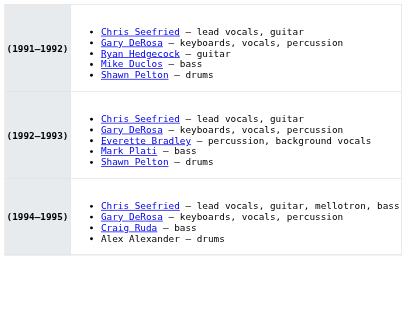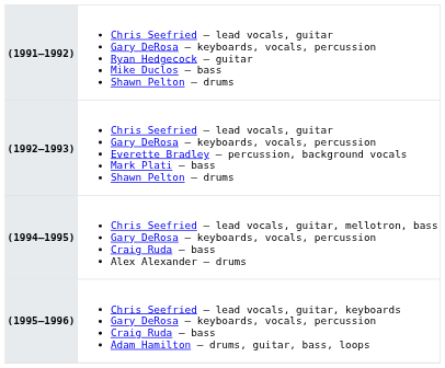+ row: (1995–1996) | Chris Seefried – lead vocals, guitar, keyboards Gary DeRosa – keyboards, vocals, percussion Craig Ruda – bass Adam Hamilton – drums, guitar, bass, loops
